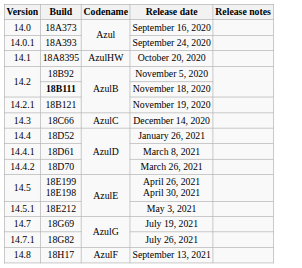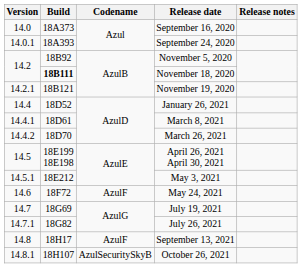- row: 14.1 | 18A8395 | AzulHW | October 20, 2020
- row: 14.3 | 18C66 | AzulC | December 14, 2020
+ row: 14.6 | 18F72 | AzulF | May 24, 2021
+ row: 14.8.1 | 18H107 | AzulSecuritySkyB | October 26, 2021
